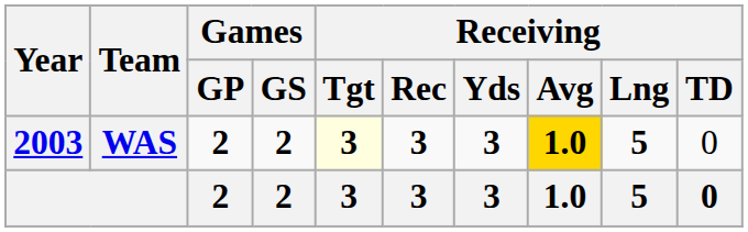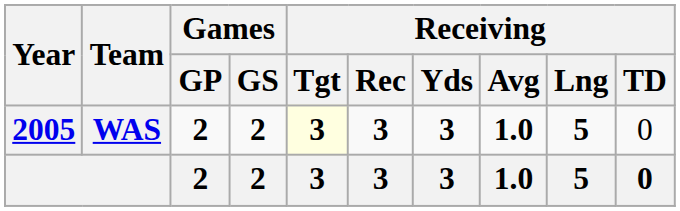WAS | Year: 2003 -> 2005
WAS | Receiving / Avg: gold background -> no background
